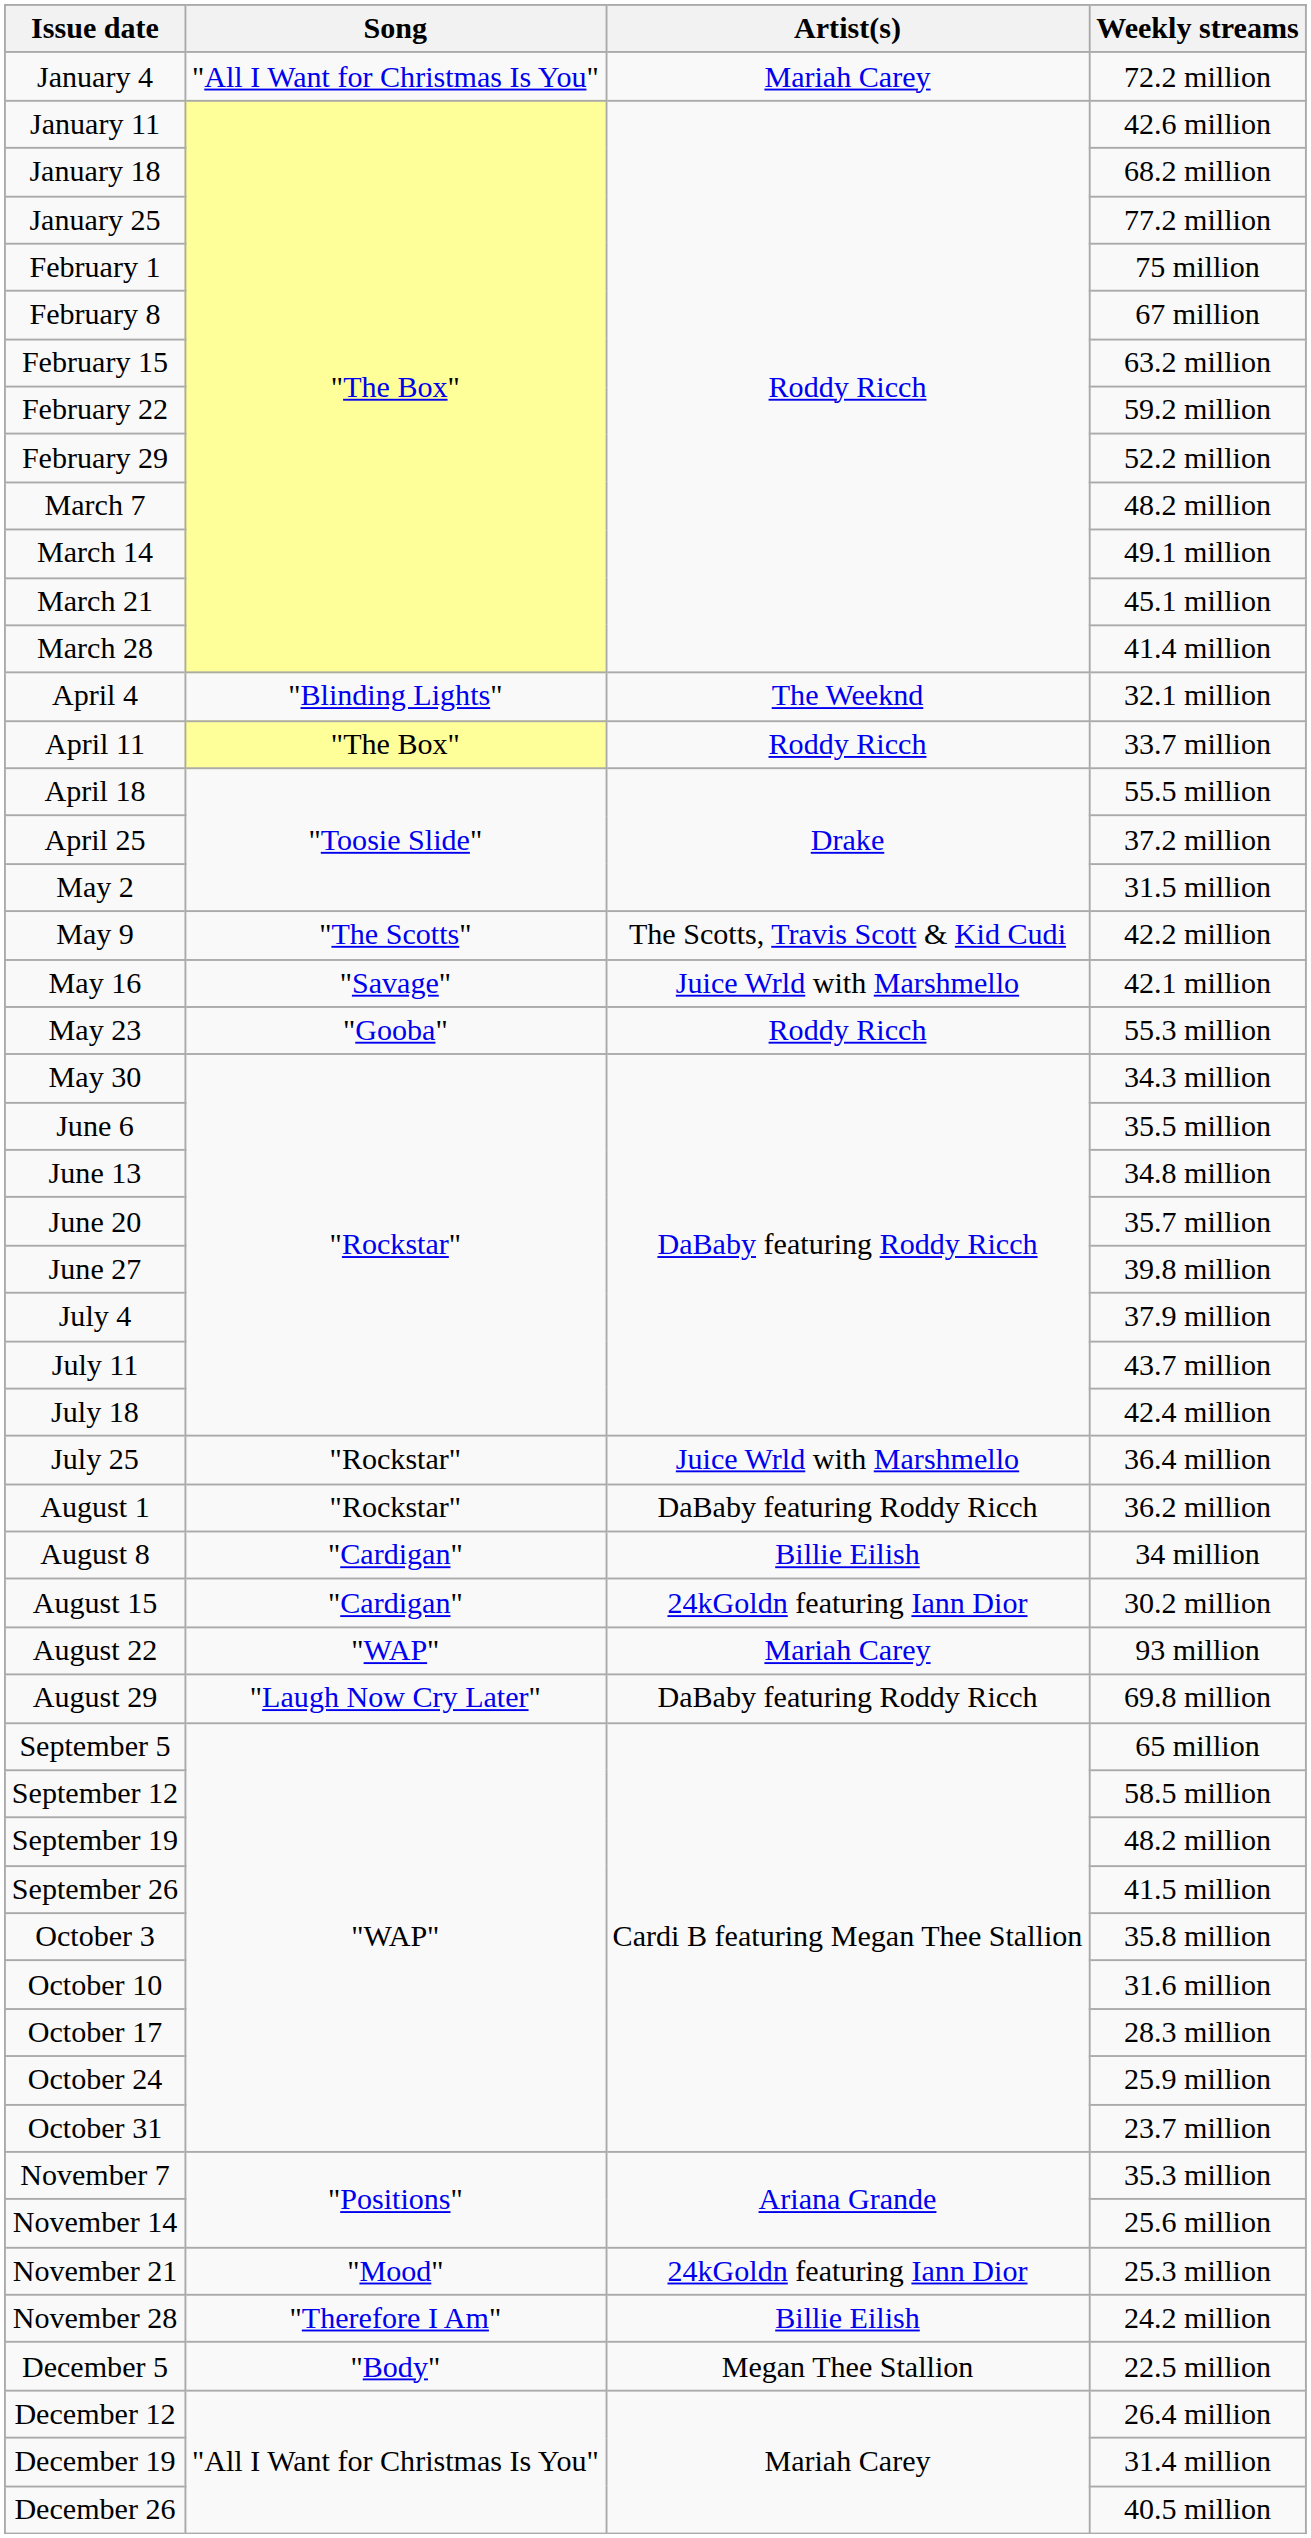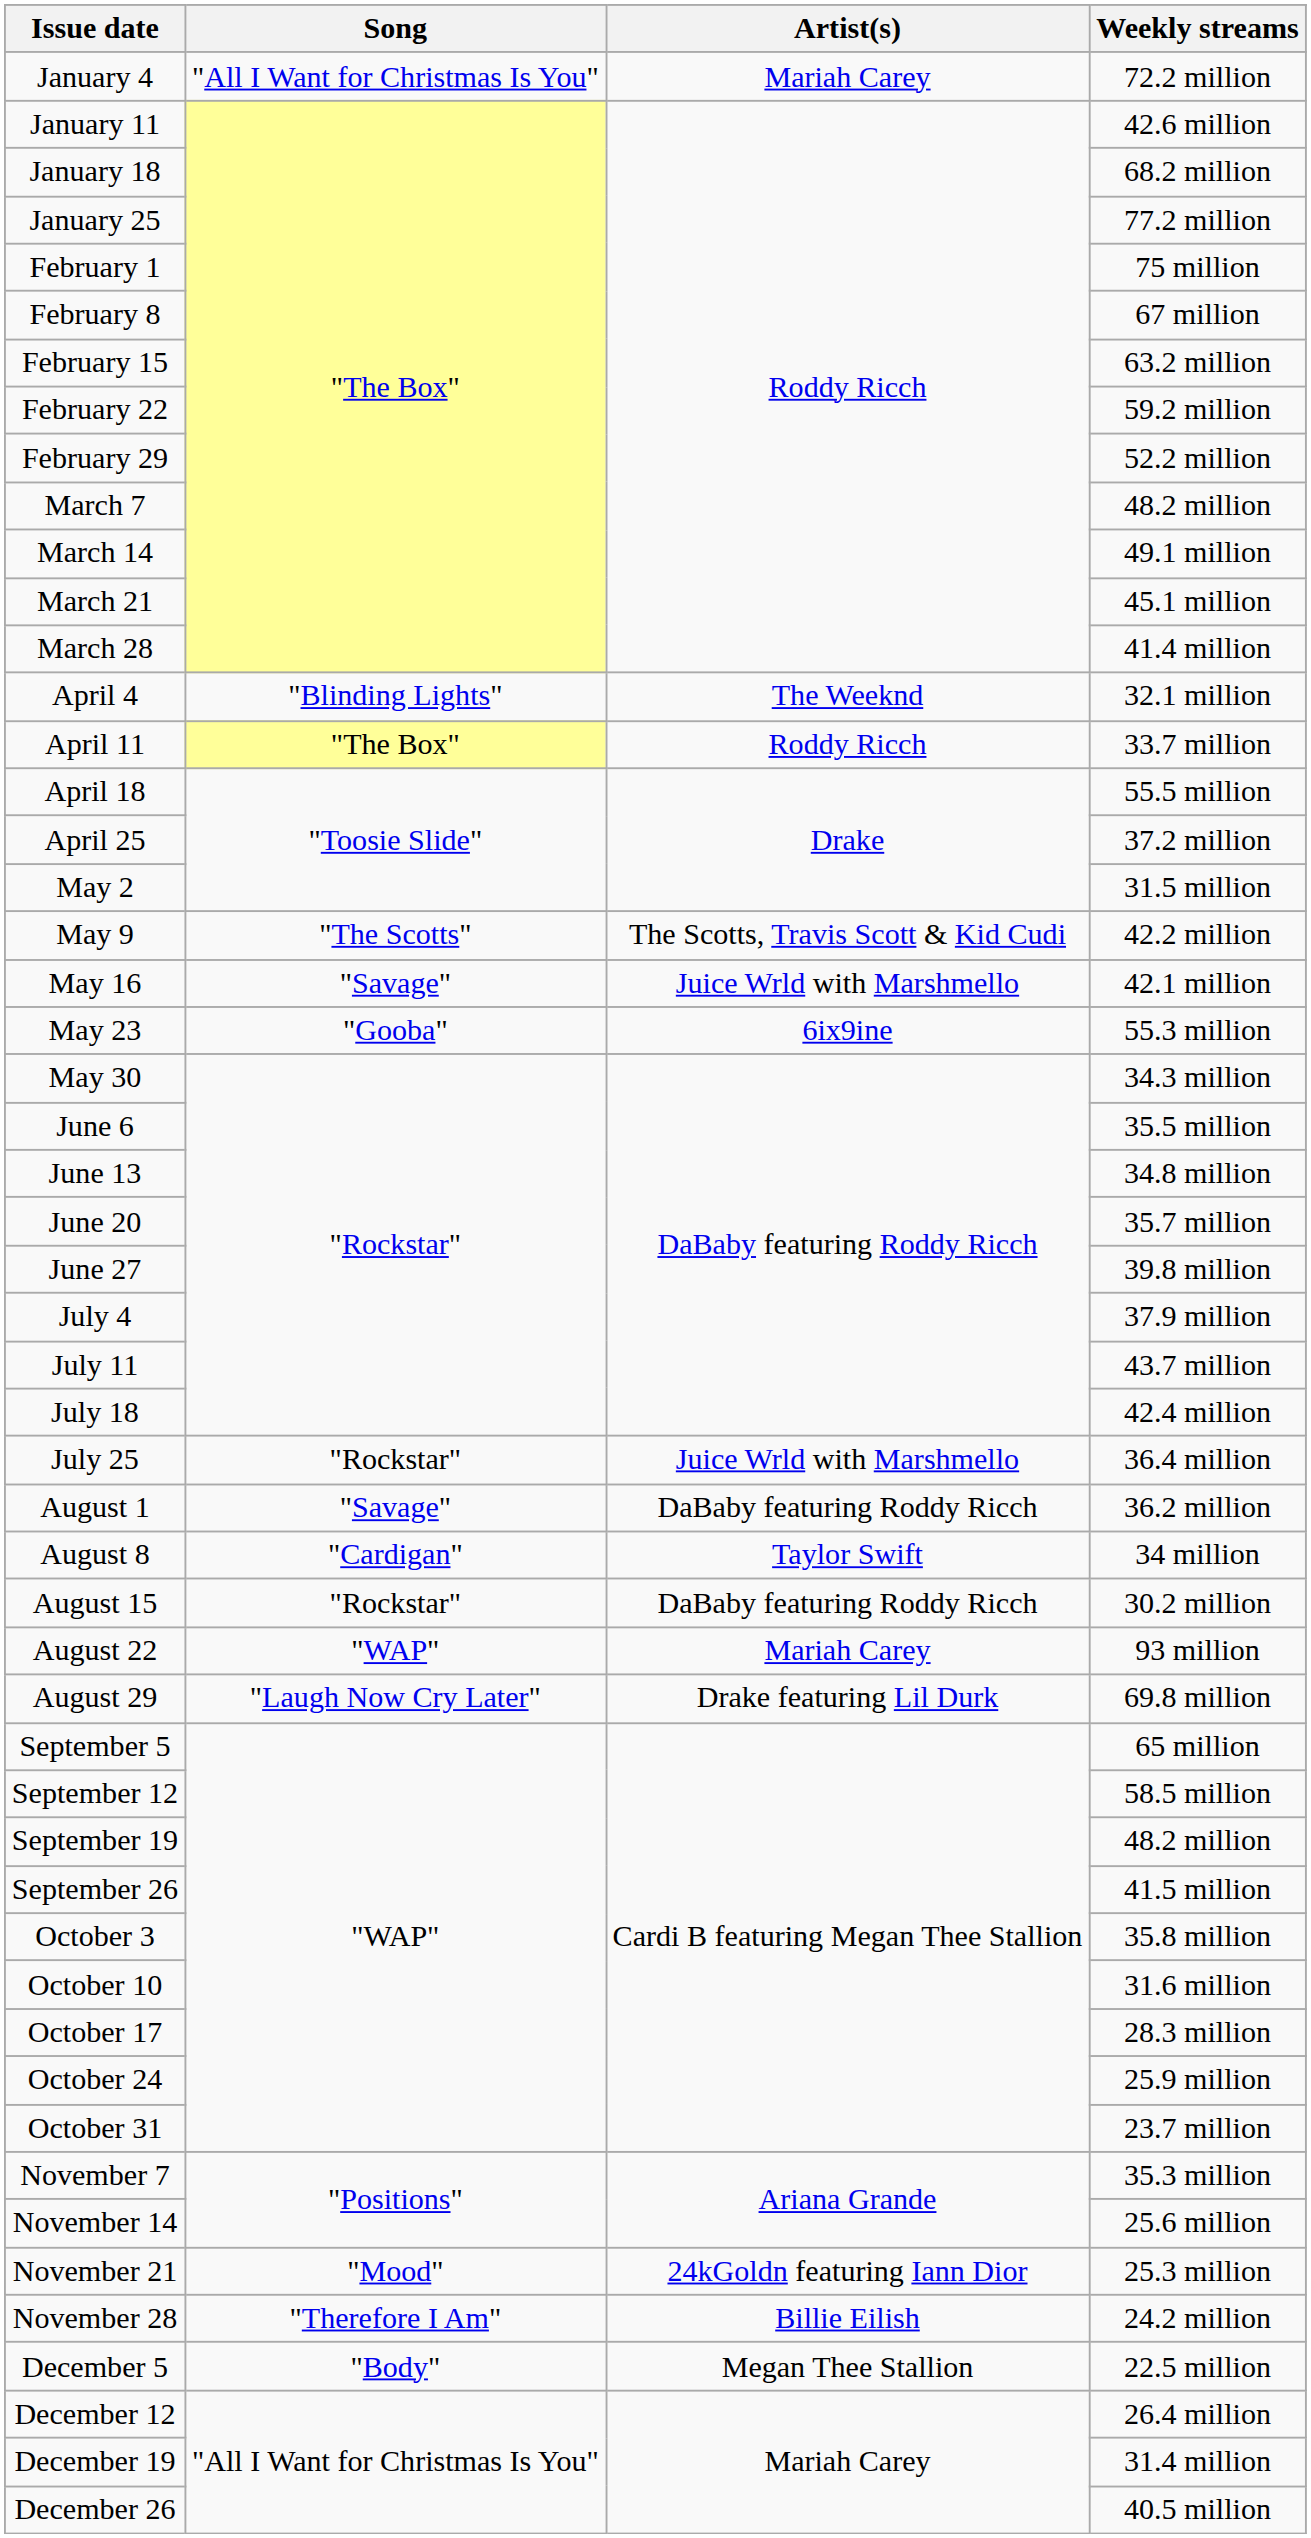May 23 | Artist(s): Roddy Ricch -> 6ix9ine
August 1 | Song: "Rockstar" -> "Savage"
August 8 | Artist(s): Billie Eilish -> Taylor Swift
August 15 | Song: "Cardigan" -> "Rockstar"
August 15 | Artist(s): 24kGoldn featuring Iann Dior -> DaBaby featuring Roddy Ricch
August 29 | Artist(s): DaBaby featuring Roddy Ricch -> Drake featuring Lil Durk
